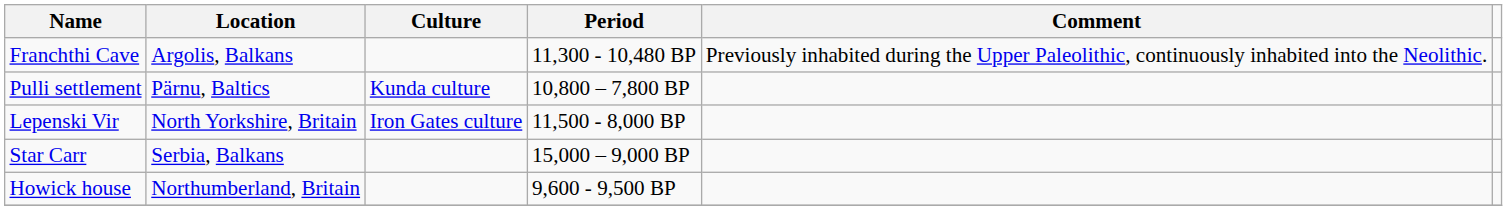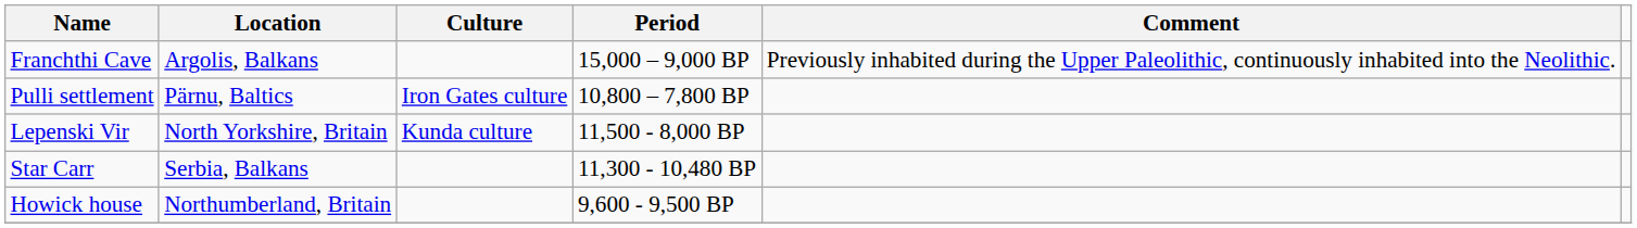Franchthi Cave | Period: 11,300 - 10,480 BP -> 15,000 – 9,000 BP
Pulli settlement | Culture: Kunda culture -> Iron Gates culture
Lepenski Vir | Culture: Iron Gates culture -> Kunda culture
Star Carr | Period: 15,000 – 9,000 BP -> 11,300 - 10,480 BP
